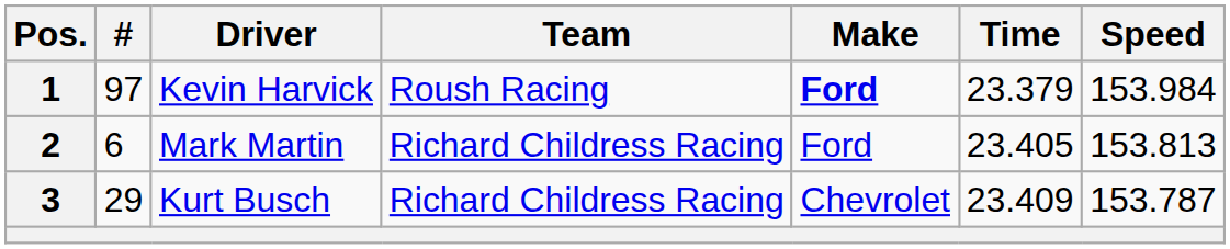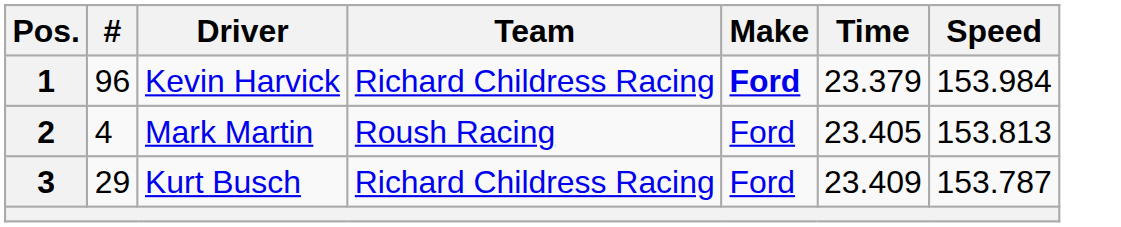1 | #: 97 -> 96
1 | Team: Roush Racing -> Richard Childress Racing
2 | #: 6 -> 4
2 | Team: Richard Childress Racing -> Roush Racing
3 | Make: Chevrolet -> Ford
